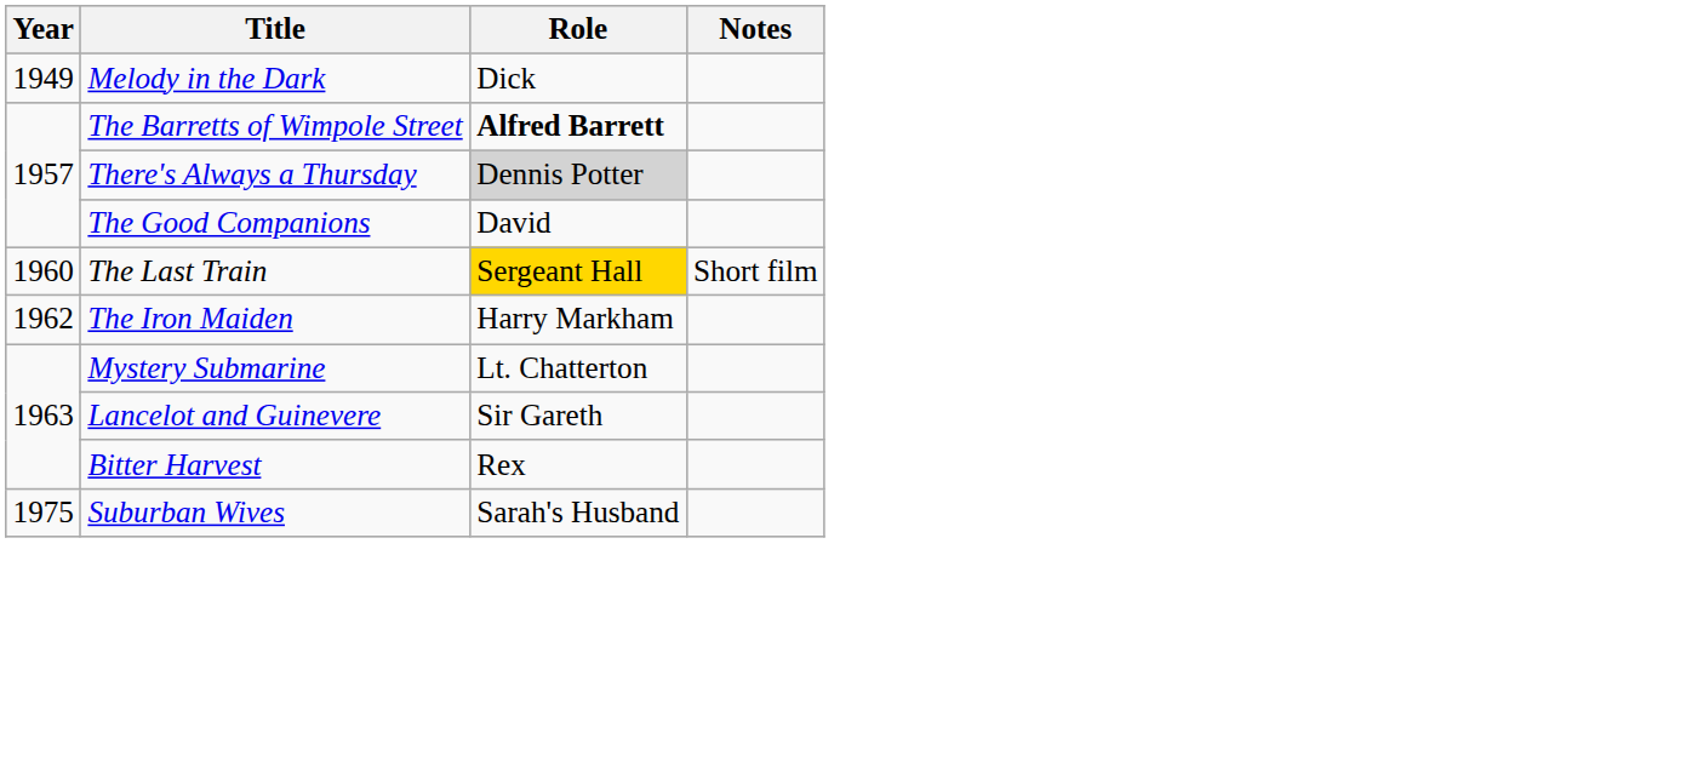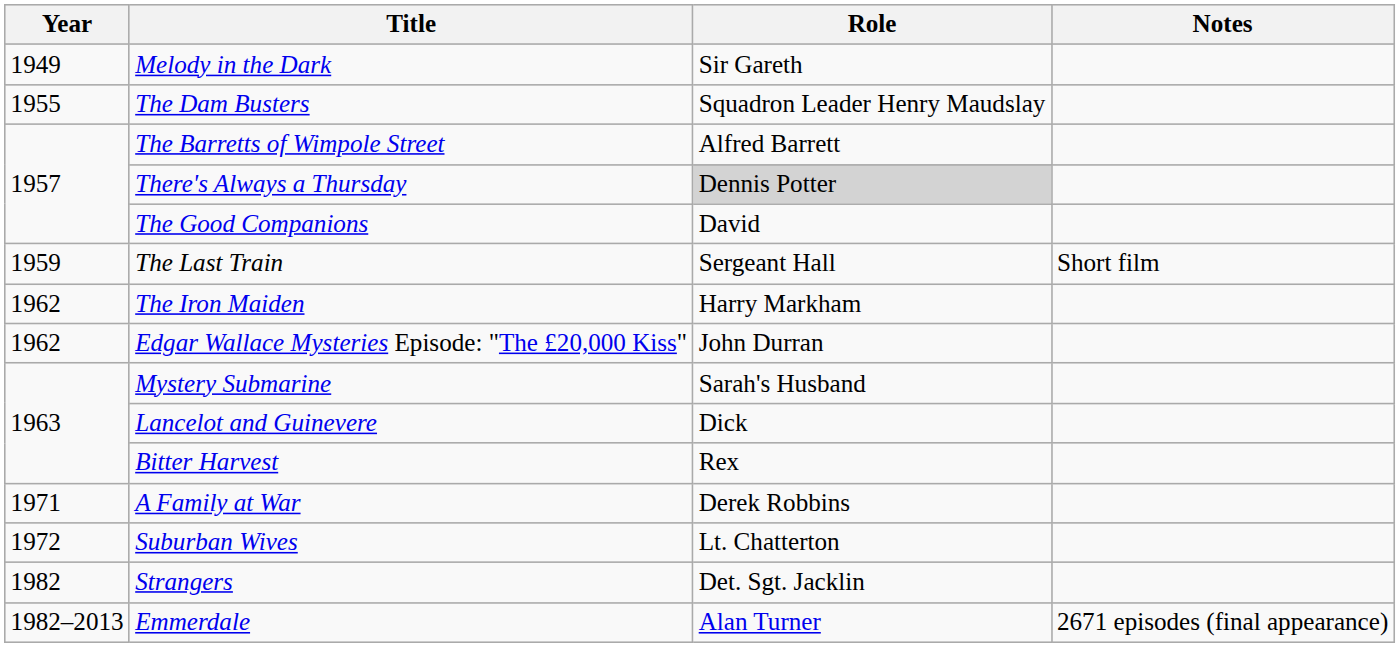Melody in the Dark | Role: Dick -> Sir Gareth
+ row: 1955 | The Dam Busters | Squadron Leader Henry Maudslay
The Barretts of Wimpole Street | Role: bold -> normal
The Last Train | Year: 1960 -> 1959
The Last Train | Role: gold background -> no background
+ row: 1962 | Edgar Wallace Mysteries Episode: "The £20,000 Kiss" | John Durran
Mystery Submarine | Role: Lt. Chatterton -> Sarah's Husband
Lancelot and Guinevere | Role: Sir Gareth -> Dick
+ row: 1971 | A Family at War | Derek Robbins
Suburban Wives | Year: 1975 -> 1972
Suburban Wives | Role: Sarah's Husband -> Lt. Chatterton
+ row: 1982 | Strangers | Det. Sgt. Jacklin
+ row: 1982–2013 | Emmerdale | Alan Turner | 2671 episodes (final appearance)
